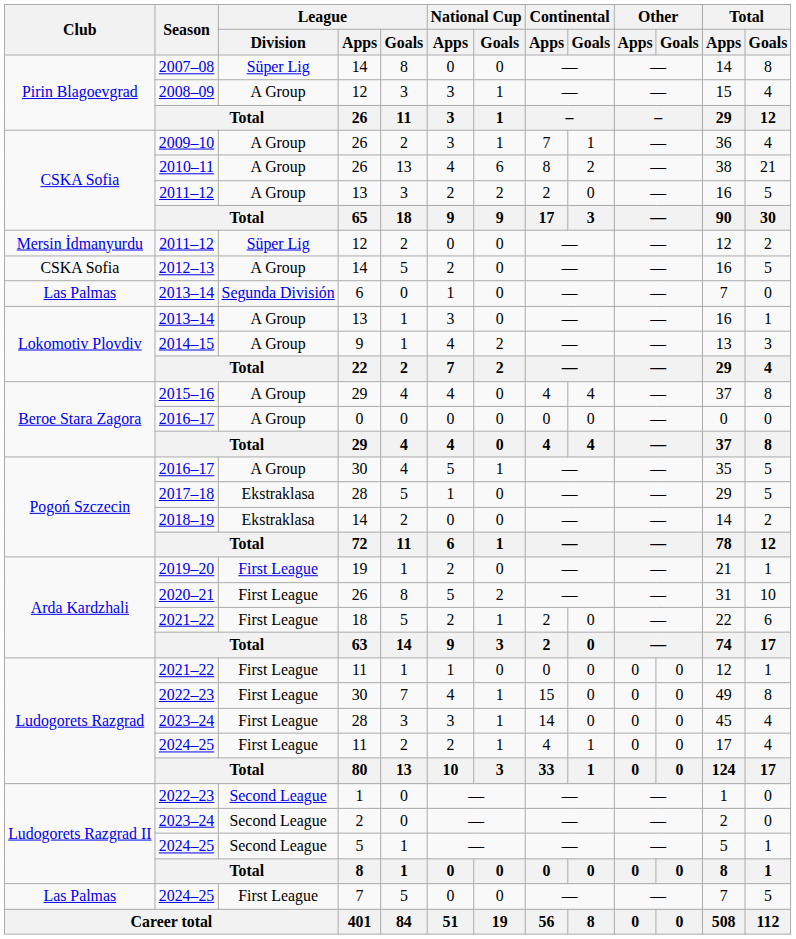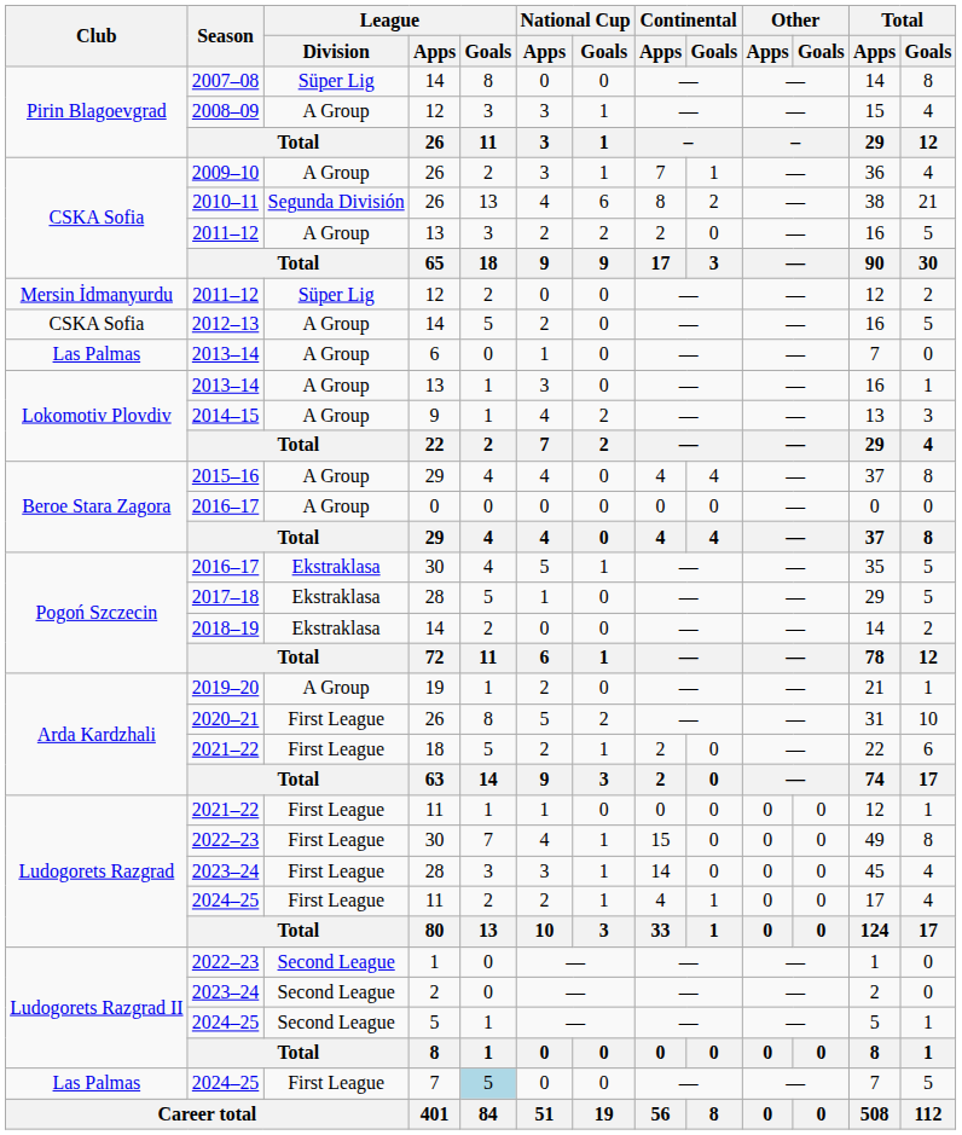2010–11 | League / Division: A Group -> Segunda División
2013–14 / 6 | League / Division: Segunda División -> A Group
2016–17 / 30 | League / Division: A Group -> Ekstraklasa
2019–20 | League / Division: First League -> A Group
2024–25 / 7 | League / Goals: no background -> lightblue background
